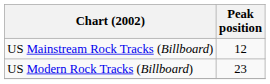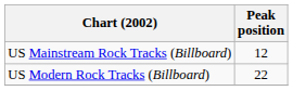US Modern Rock Tracks (Billboard) | Peak position: 23 -> 22
